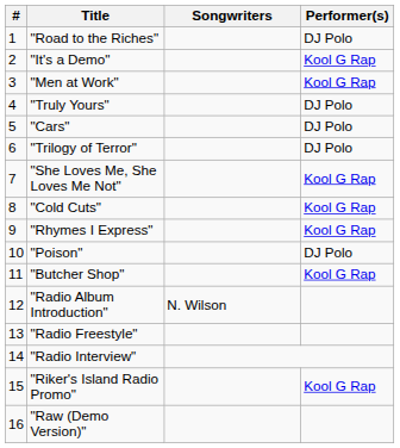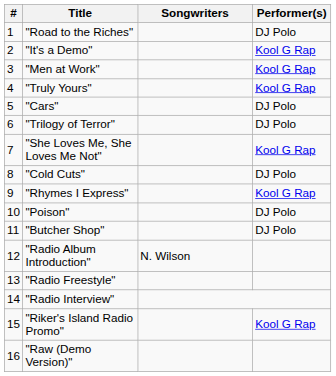"Truly Yours" | Performer(s): DJ Polo -> Kool G Rap
"Cold Cuts" | Performer(s): Kool G Rap -> DJ Polo
"Butcher Shop" | Performer(s): Kool G Rap -> DJ Polo
